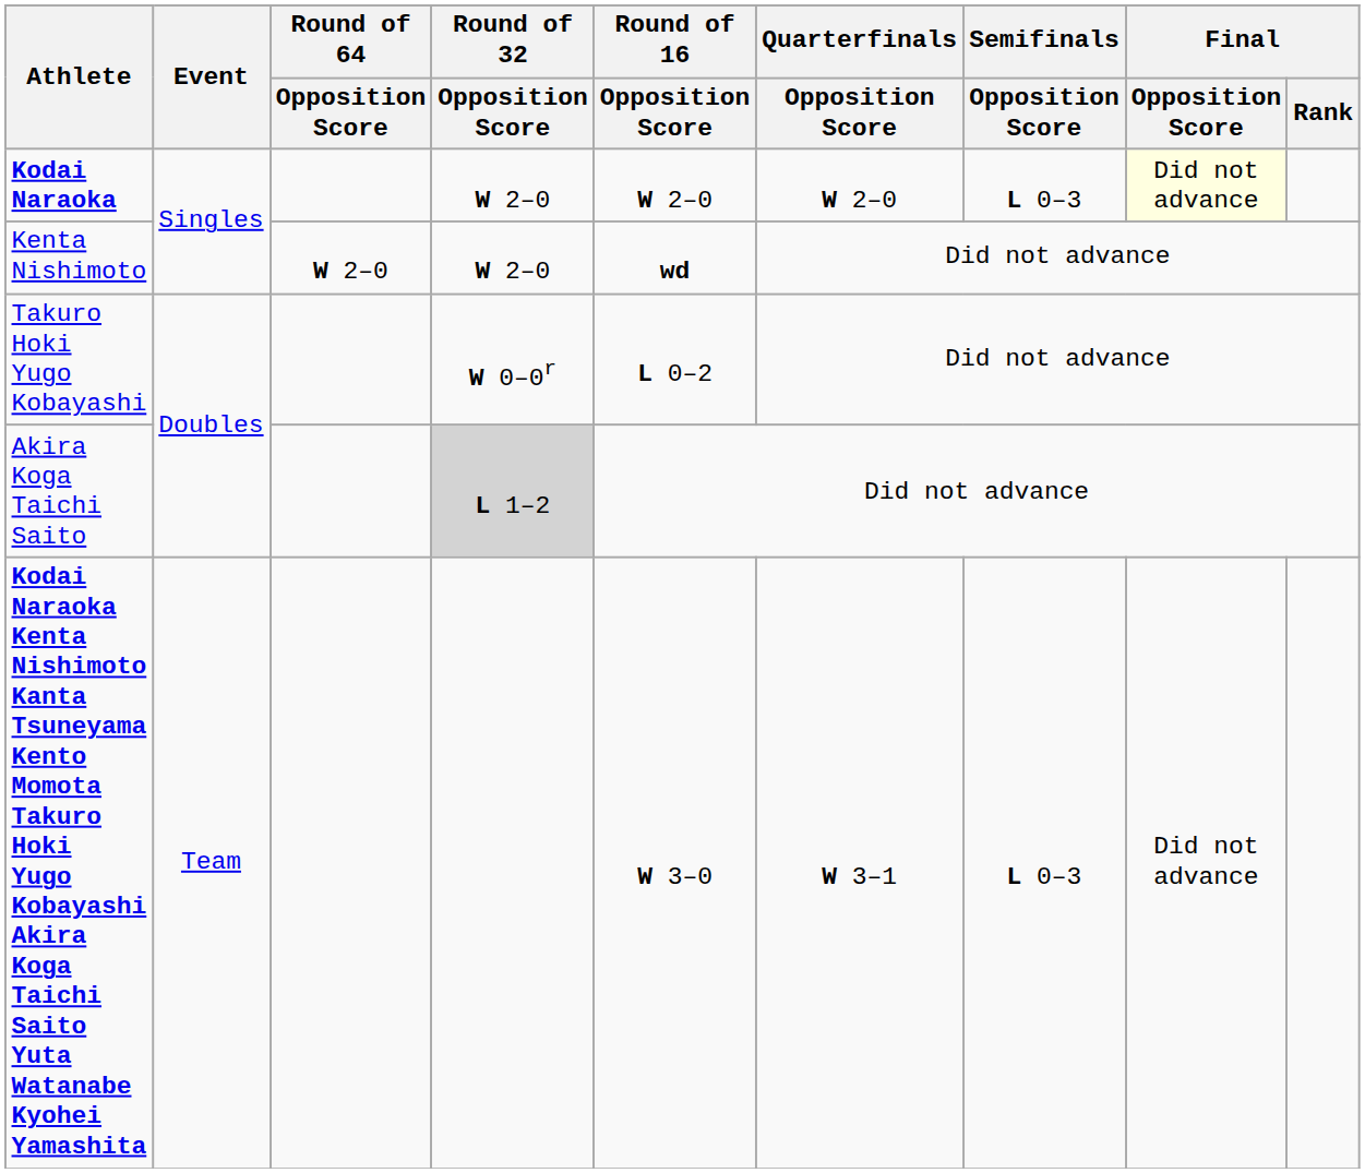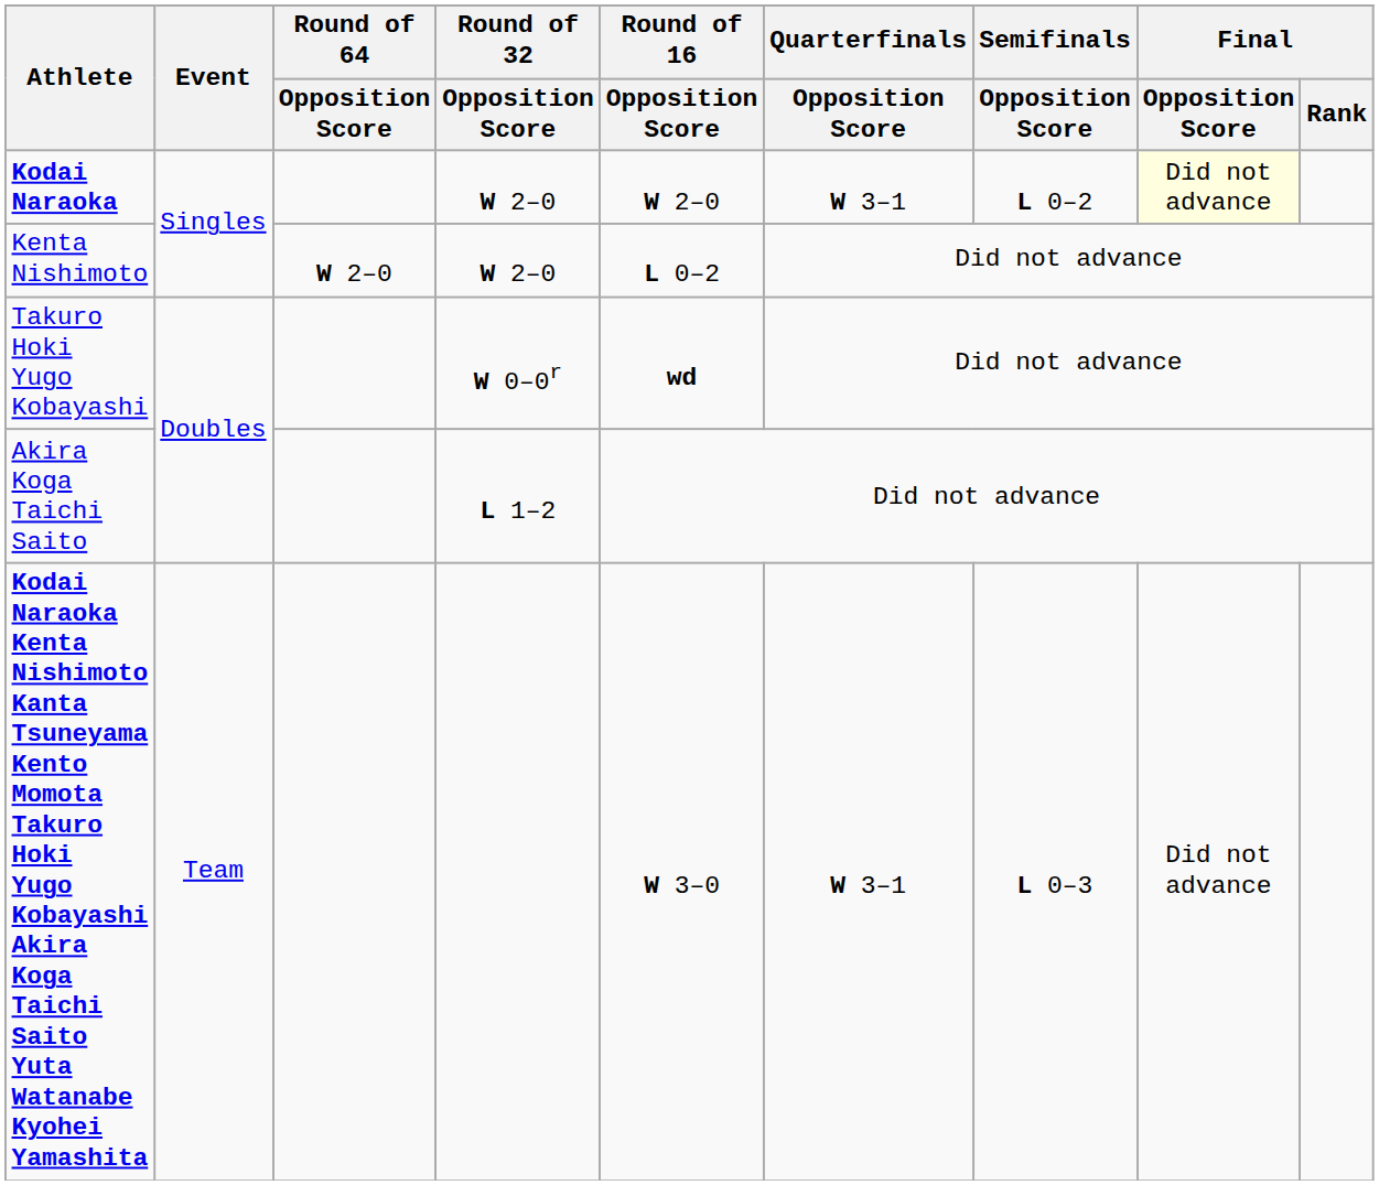Kodai Naraoka | Quarterfinals / Opposition Score: W 2–0 -> W 3–1
Kodai Naraoka | Semifinals / Opposition Score: L 0–3 -> L 0–2
Kenta Nishimoto | Round of 16 / Opposition Score: wd -> L 0–2
Takuro Hoki Yugo Kobayashi | Round of 16 / Opposition Score: L 0–2 -> wd
Akira Koga Taichi Saito | Round of 32 / Opposition Score: lightgrey background -> no background
